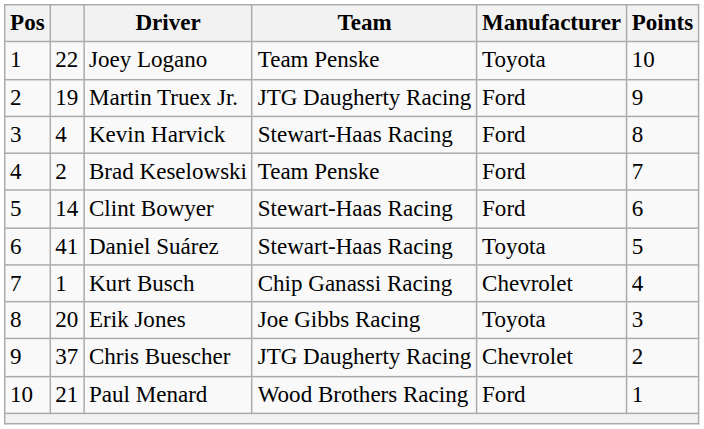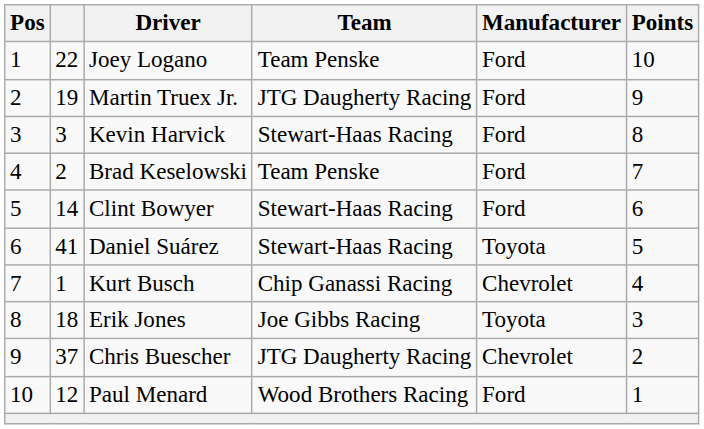Joey Logano | Manufacturer: Toyota -> Ford
Kevin Harvick | column 2: 4 -> 3
Erik Jones | column 2: 20 -> 18
Paul Menard | column 2: 21 -> 12
